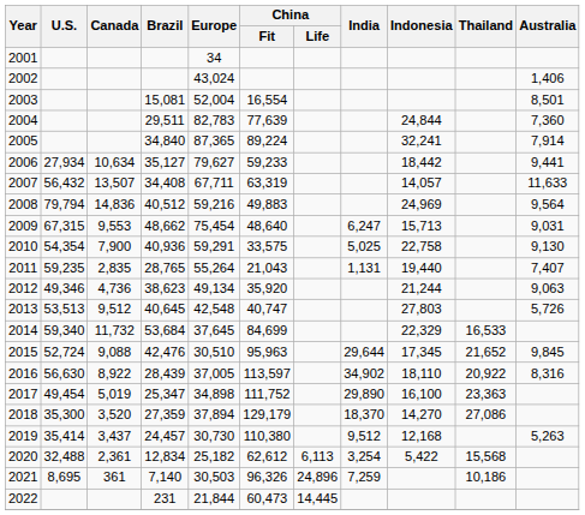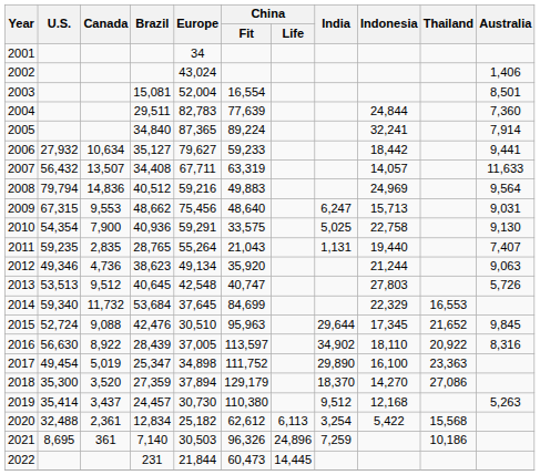2006 | U.S.: 27,934 -> 27,932
2009 | Europe: 75,454 -> 75,456
2014 | Thailand: 16,533 -> 16,553
